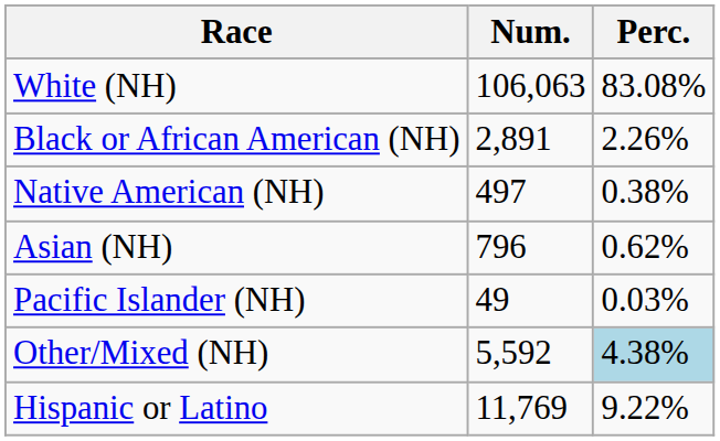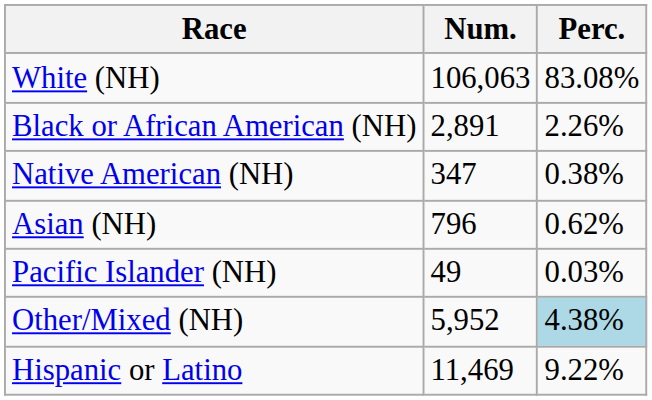Native American (NH) | Num.: 497 -> 347
Other/Mixed (NH) | Num.: 5,592 -> 5,952
Hispanic or Latino | Num.: 11,769 -> 11,469
